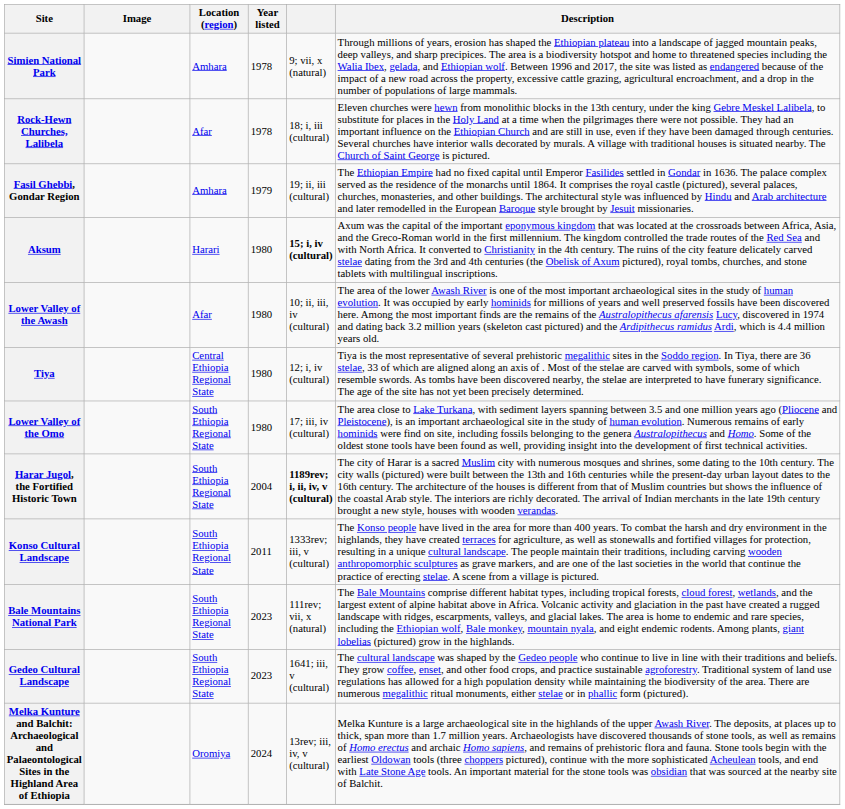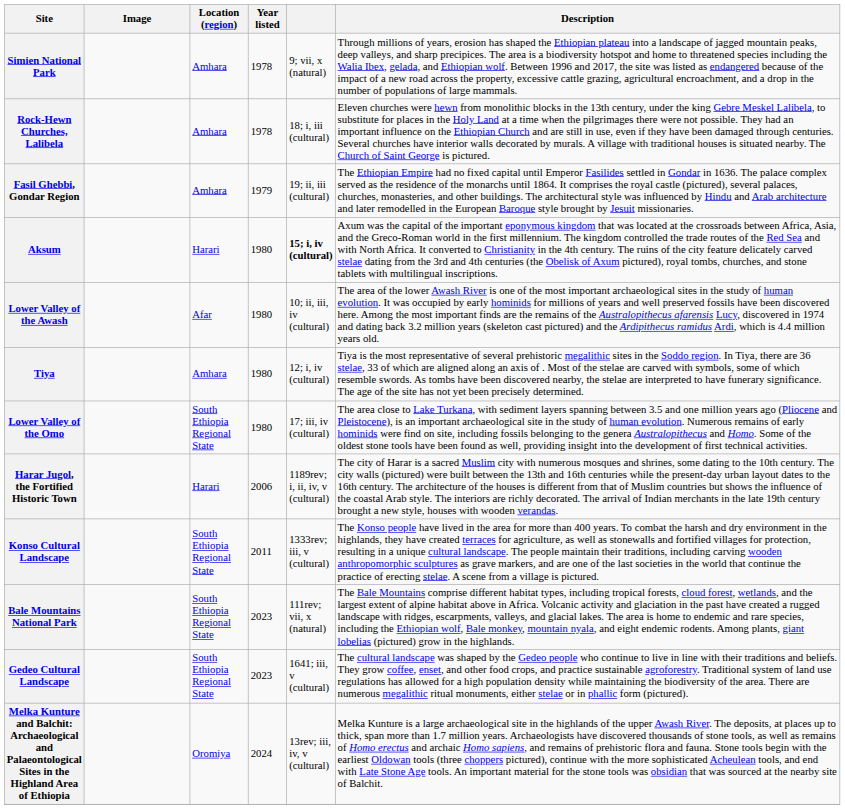Rock-Hewn Churches, Lalibela | Location (region): Afar -> Amhara
Tiya | Location (region): Central Ethiopia Regional State -> Amhara
Harar Jugol, the Fortified Historic Town | Location (region): South Ethiopia Regional State -> Harari
Harar Jugol, the Fortified Historic Town | Year listed: 2004 -> 2006
Harar Jugol, the Fortified Historic Town | column 5: bold -> normal
